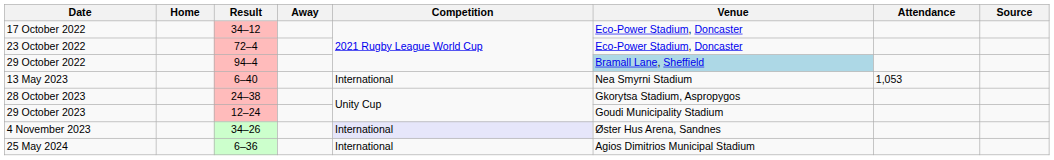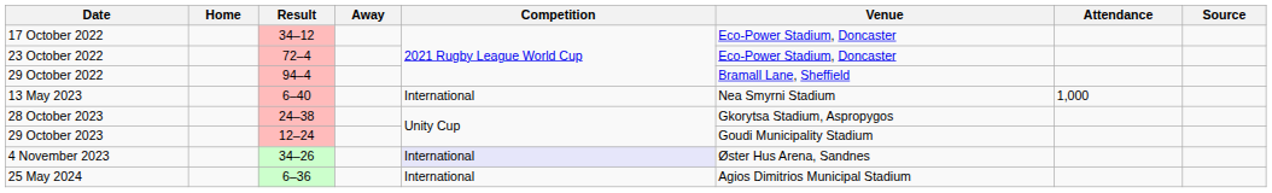29 October 2022 | Venue: lightblue background -> no background
13 May 2023 | Attendance: 1,053 -> 1,000
